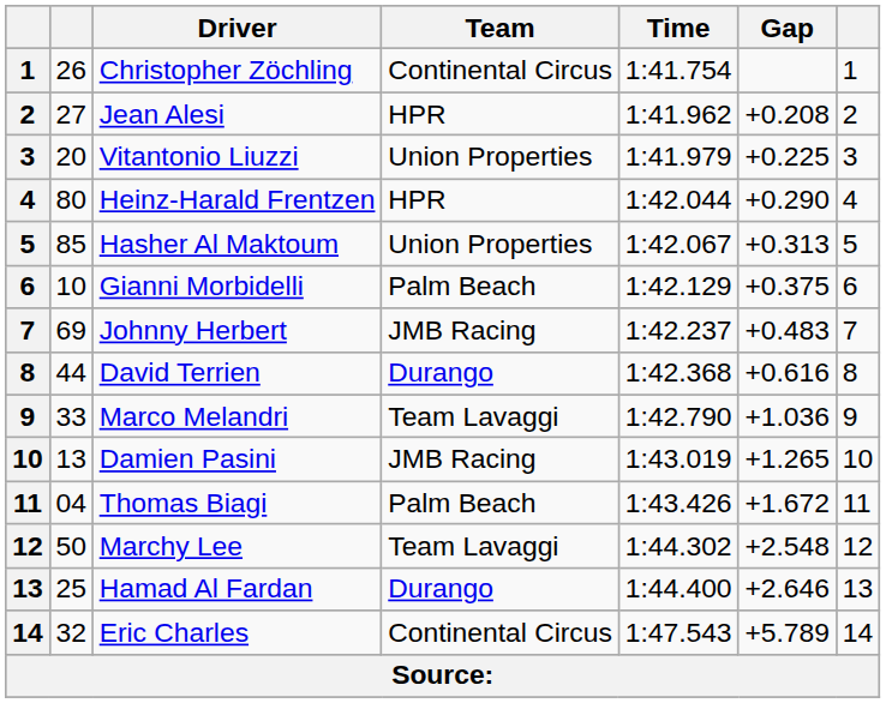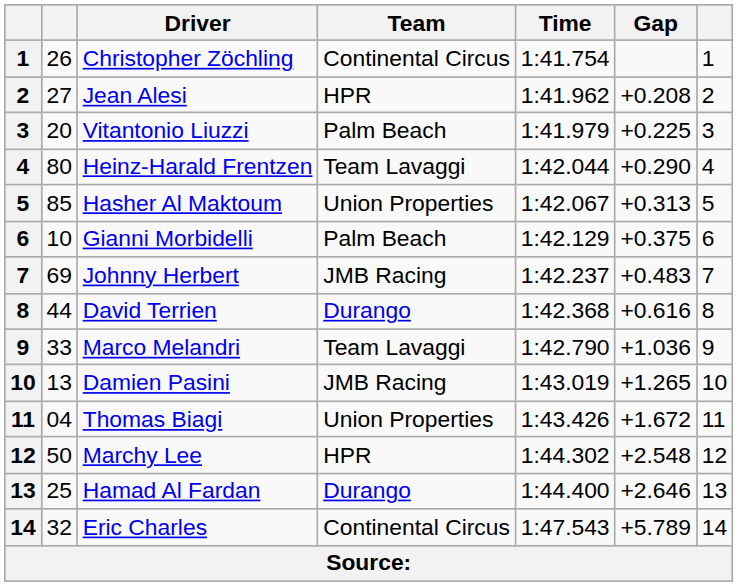Vitantonio Liuzzi | Team: Union Properties -> Palm Beach
Heinz-Harald Frentzen | Team: HPR -> Team Lavaggi
Thomas Biagi | Team: Palm Beach -> Union Properties
Marchy Lee | Team: Team Lavaggi -> HPR
